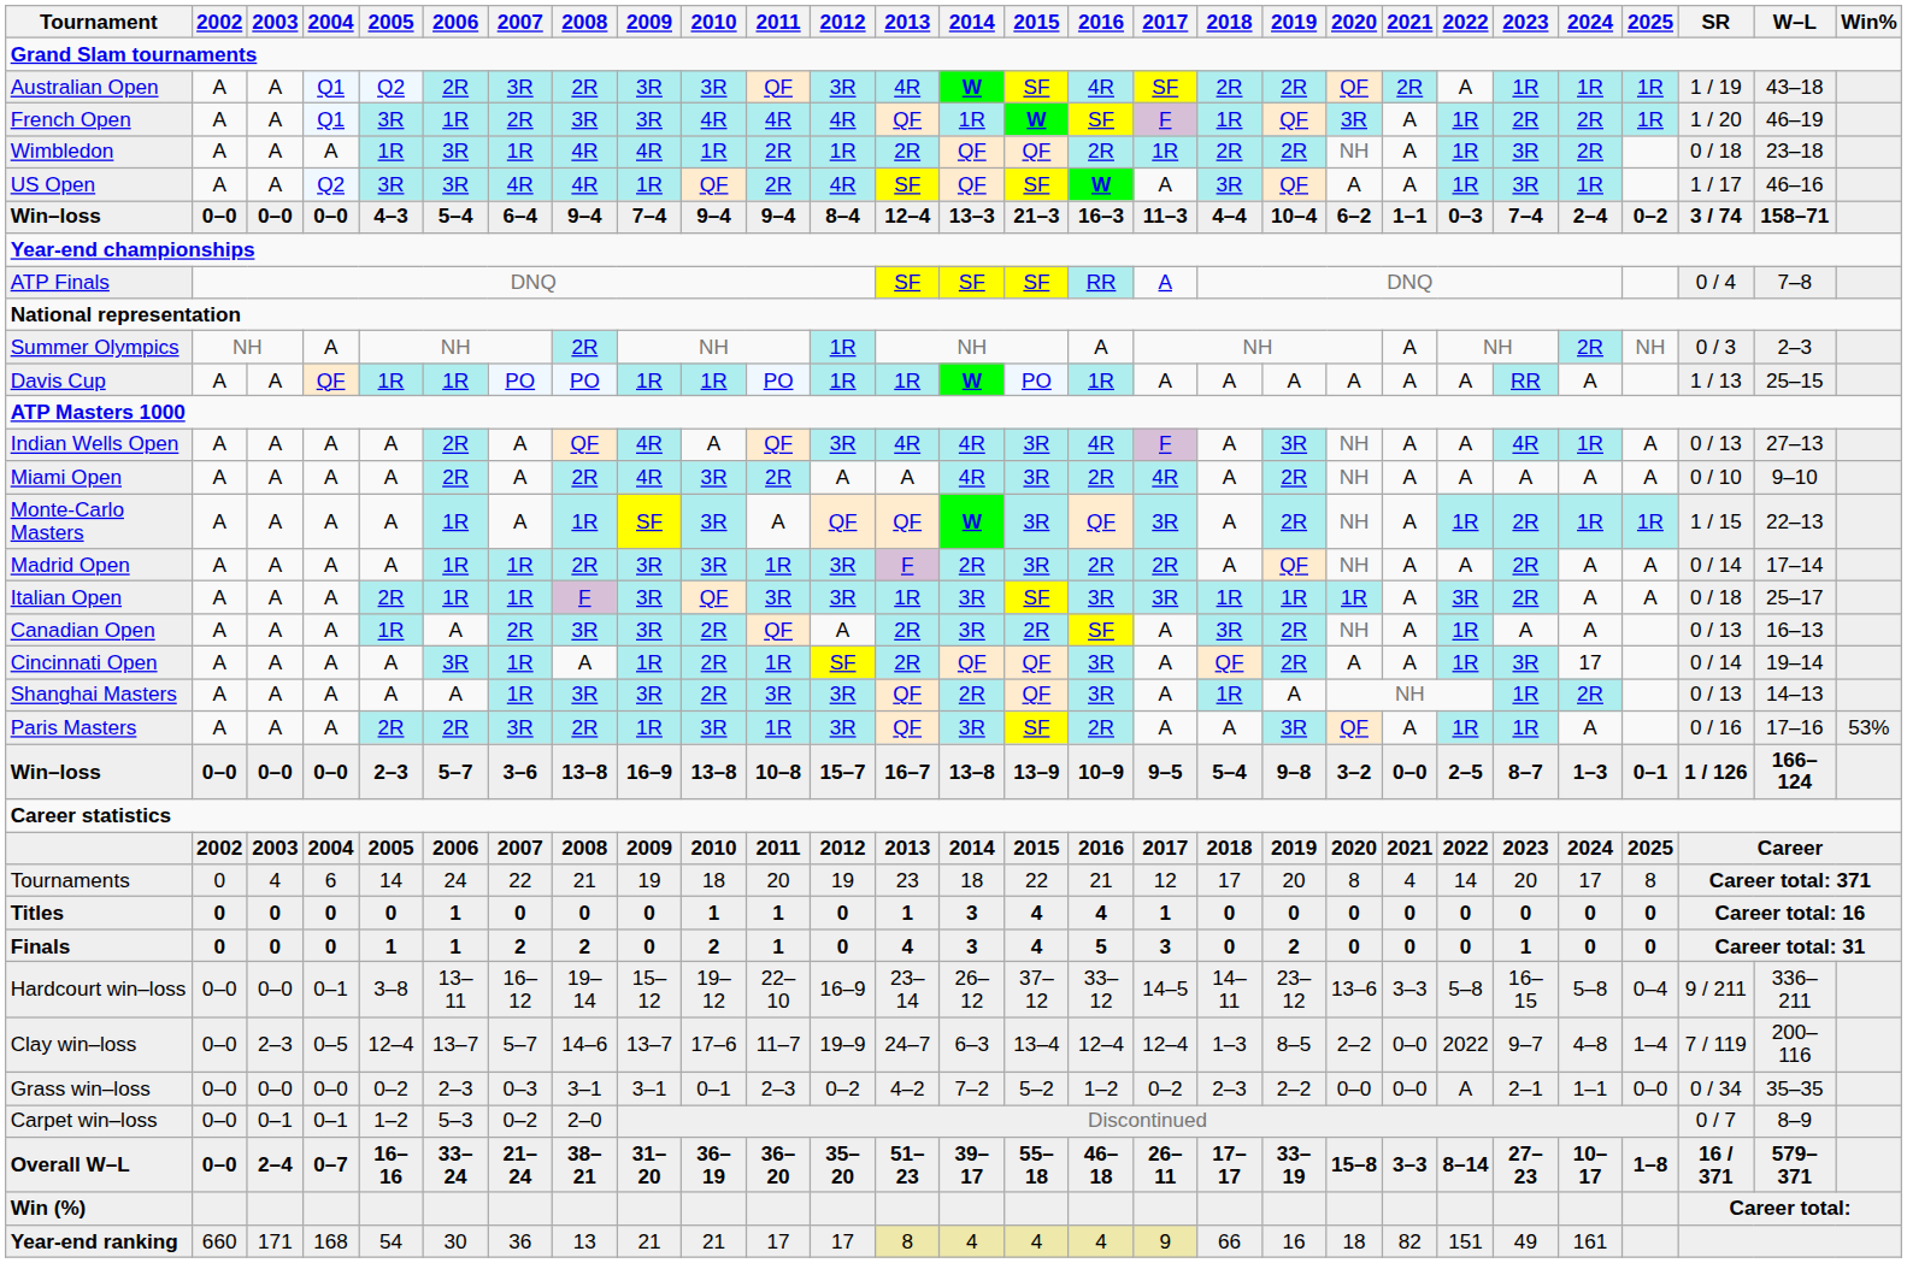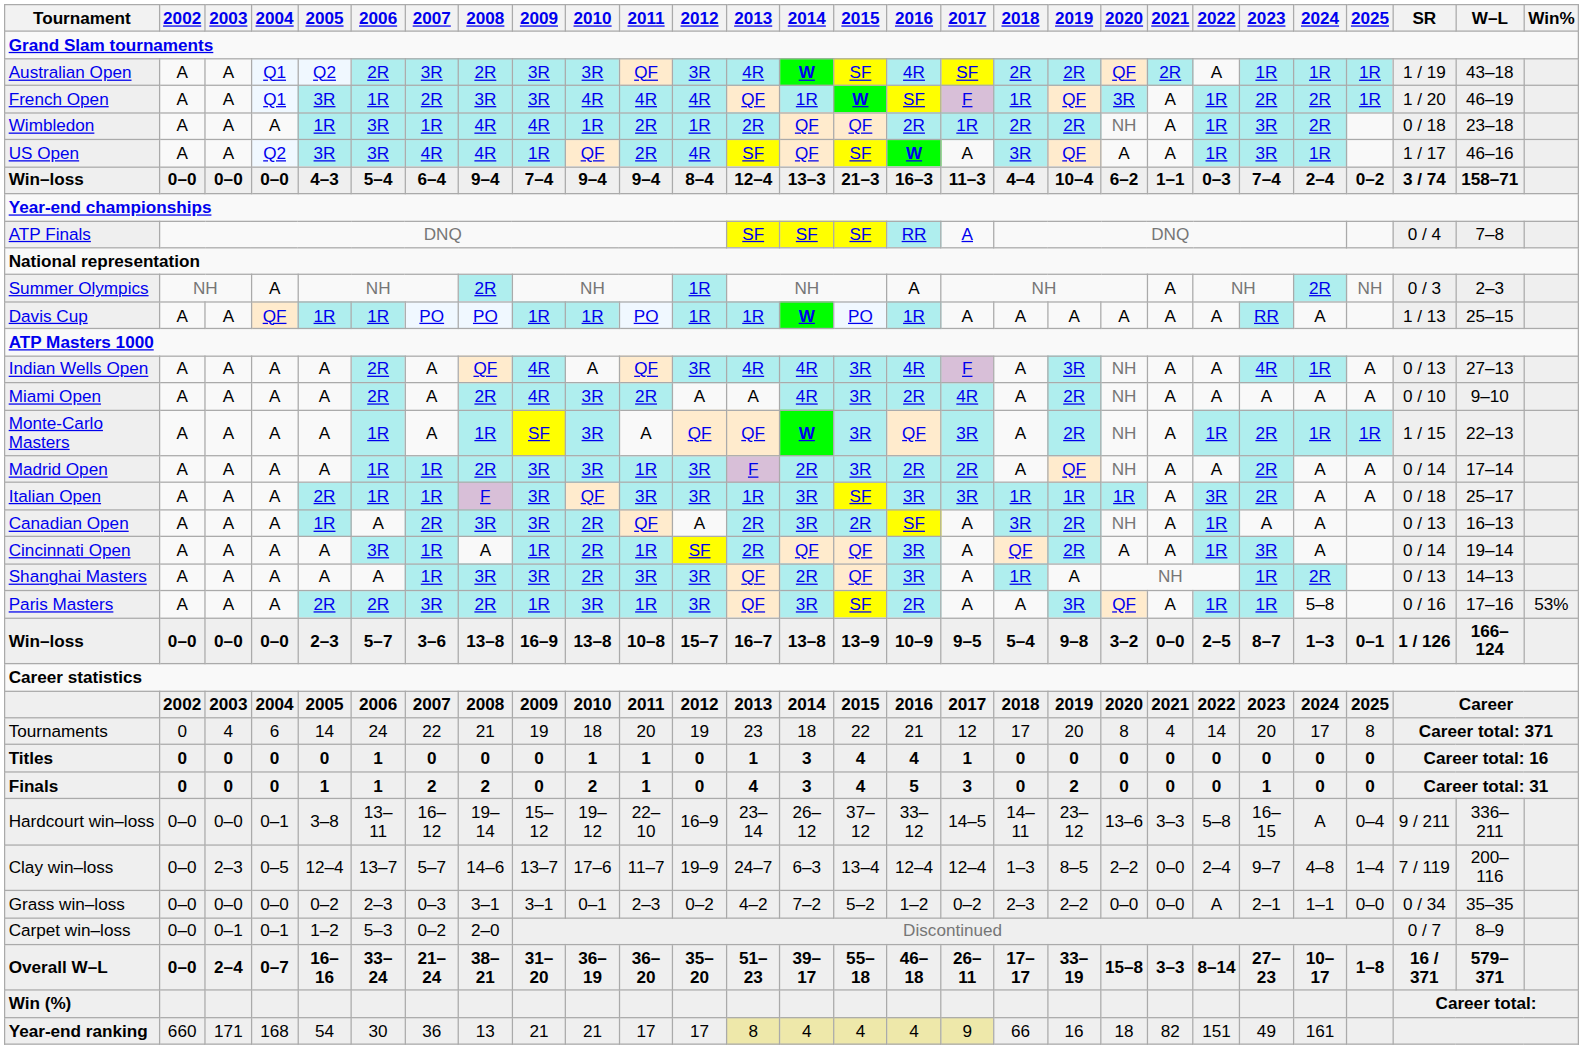Cincinnati Open | 2024: 17 -> A
Paris Masters | 2024: A -> 5–8
Hardcourt win–loss | 2024: 5–8 -> A
Clay win–loss | 2022: 2022 -> 2–4
